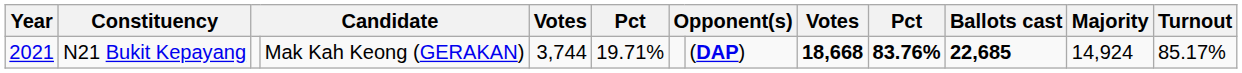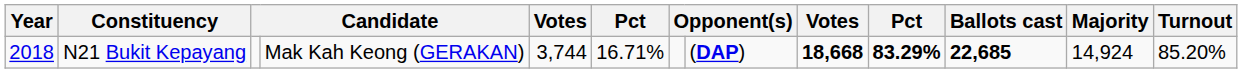N21 Bukit Kepayang | Year: 2021 -> 2018
N21 Bukit Kepayang | column 6: 19.71% -> 16.71%
N21 Bukit Kepayang | column 10: 83.76% -> 83.29%
N21 Bukit Kepayang | Turnout: 85.17% -> 85.20%
